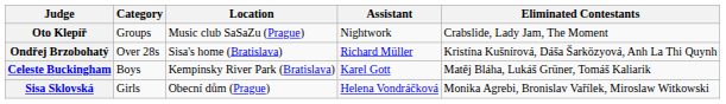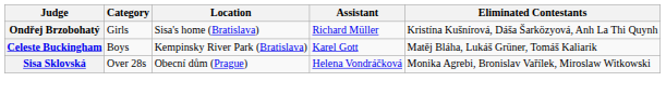- row: Oto Klepíř | Groups | Music club SaSaZu (Prague) | Nightwork | Crabslide, Lady Jam, The Moment
Ondřej Brzobohatý | Category: Over 28s -> Girls
Sisa Sklovská | Category: Girls -> Over 28s
